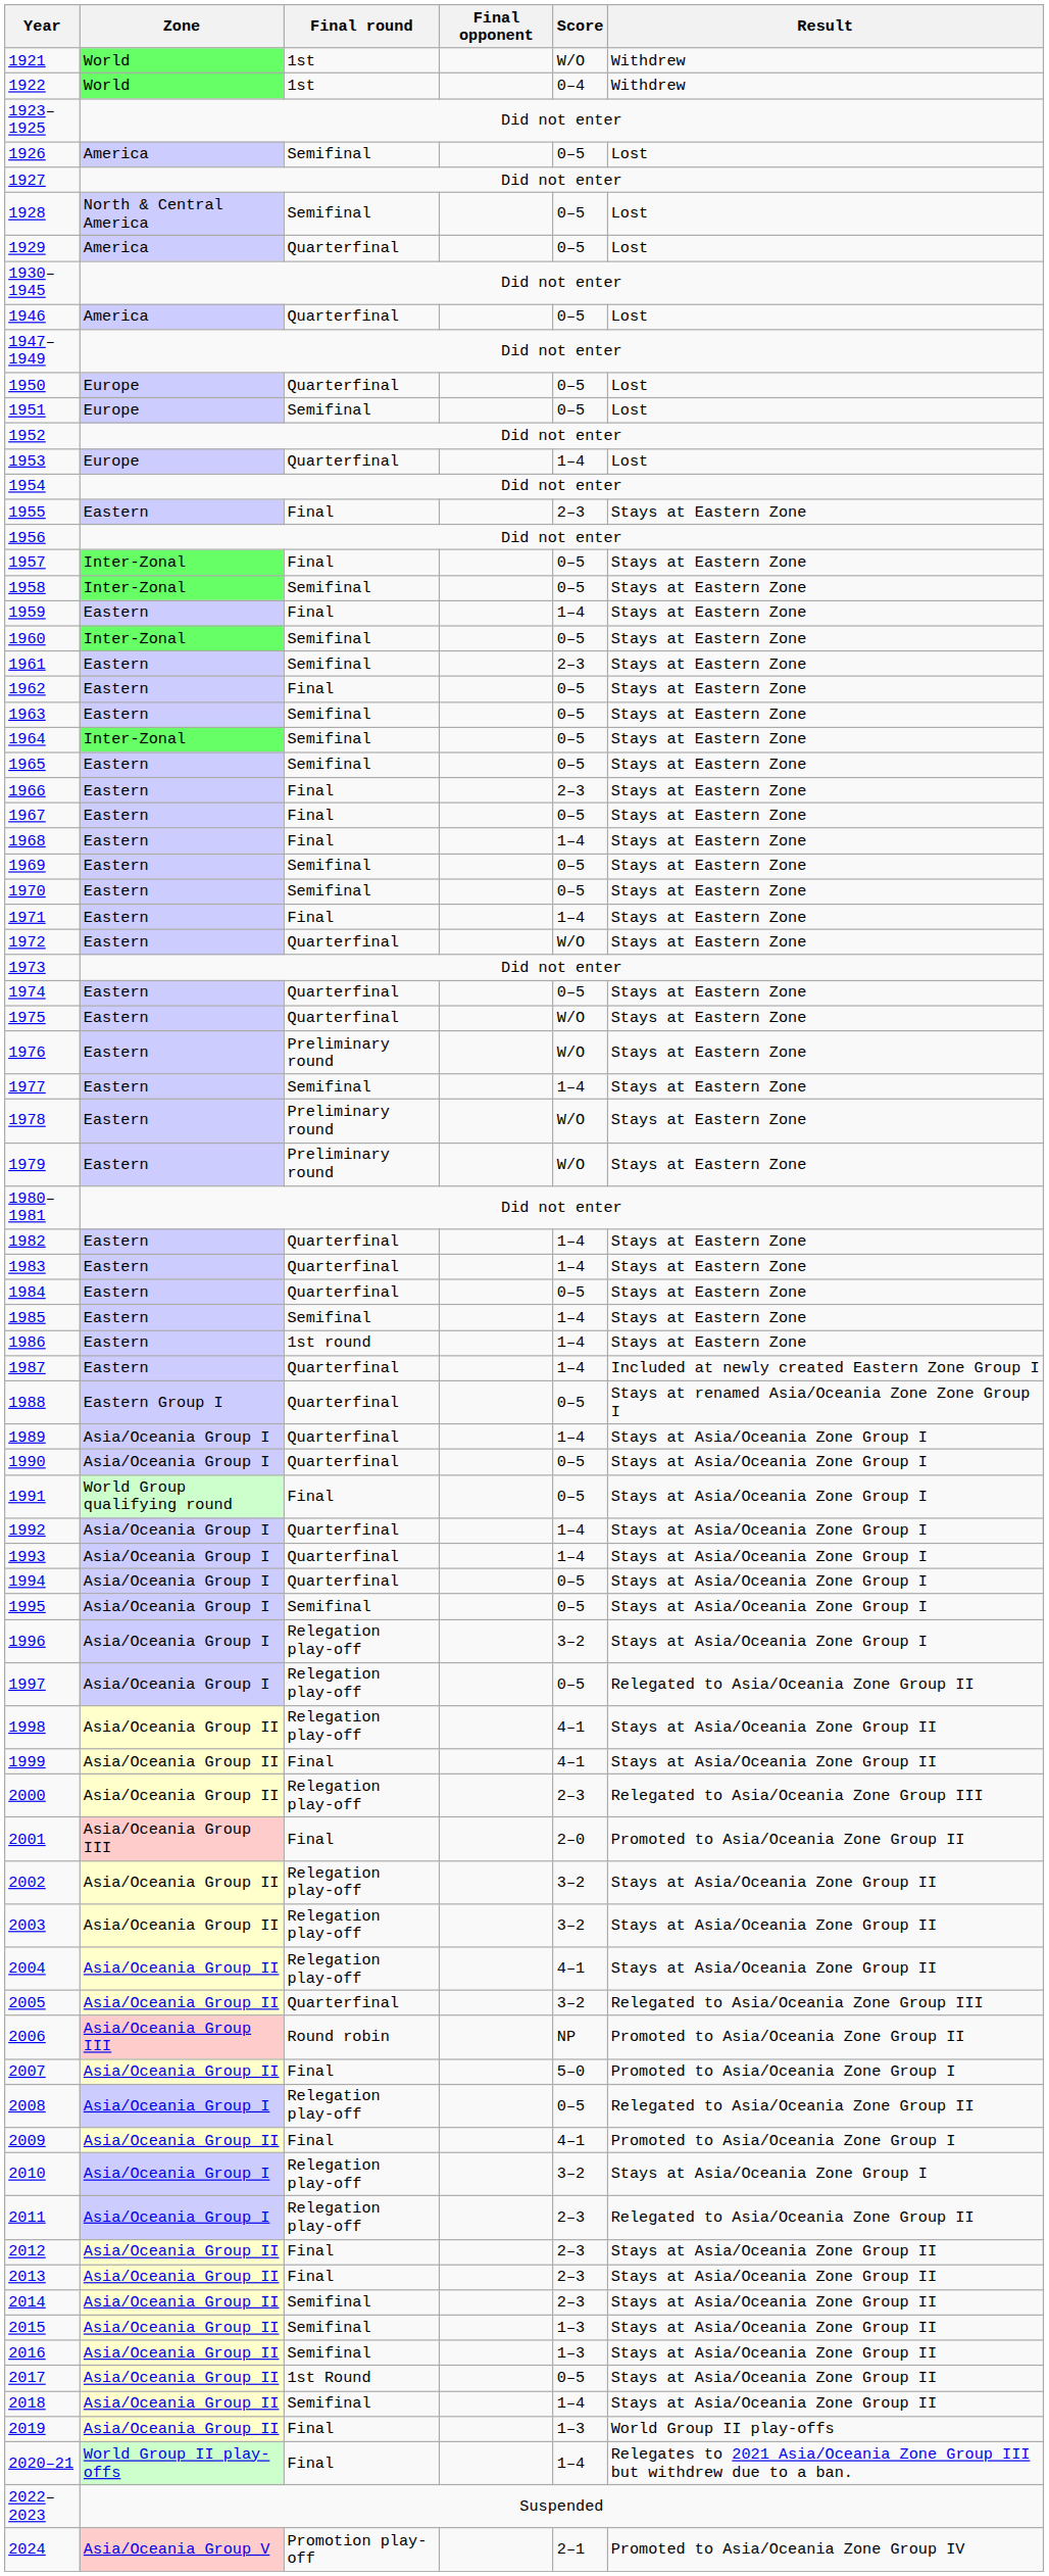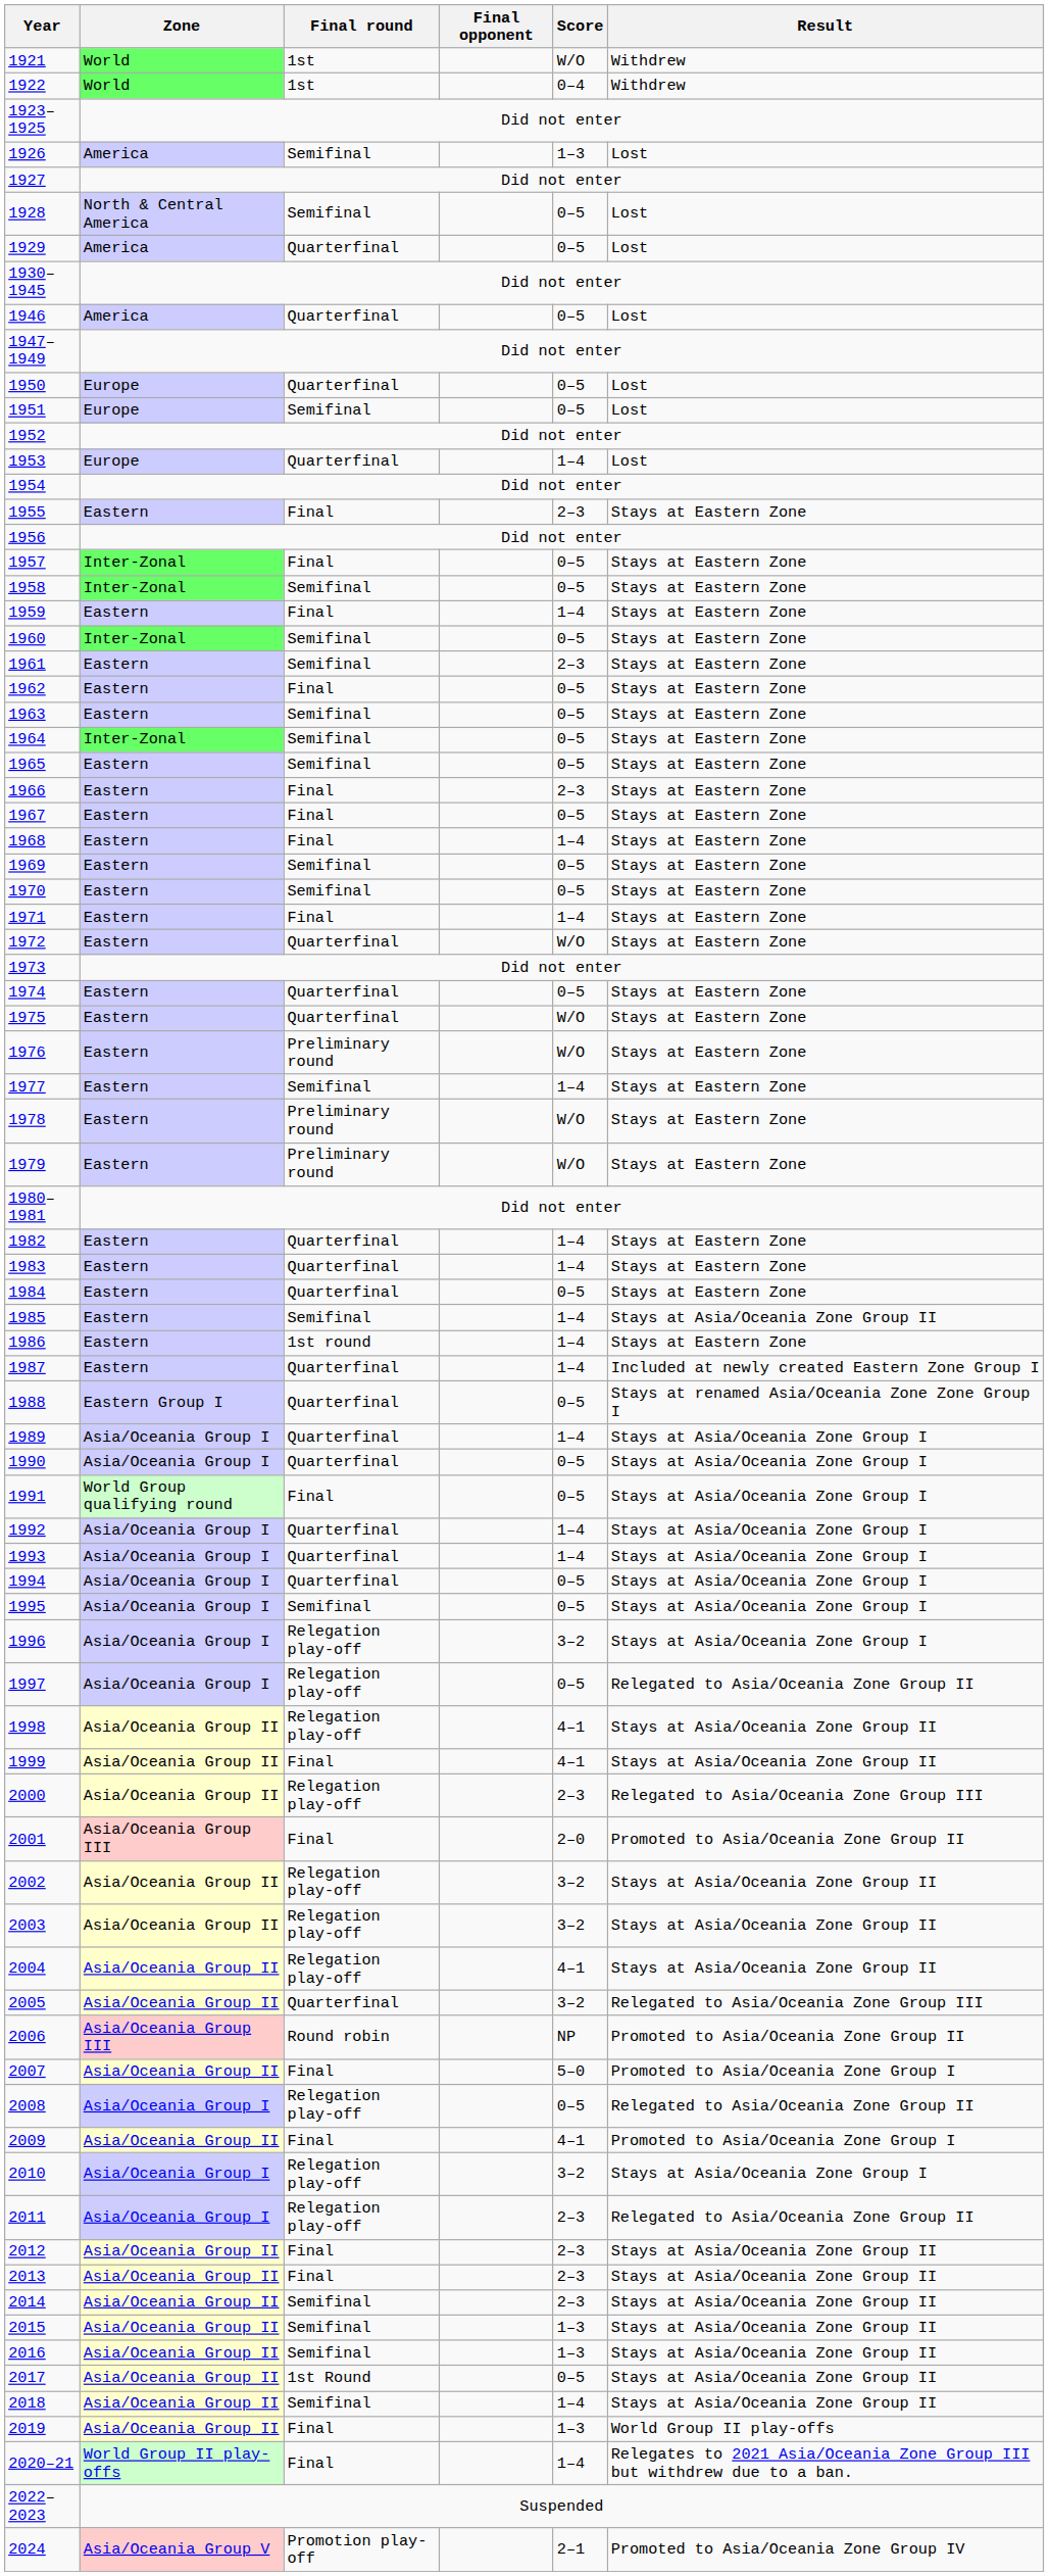1926 | Score: 0–5 -> 1–3
1985 | Result: Stays at Eastern Zone -> Stays at Asia/Oceania Zone Group II
